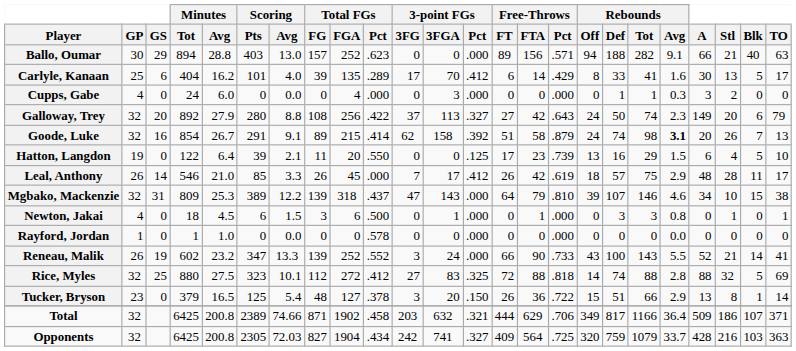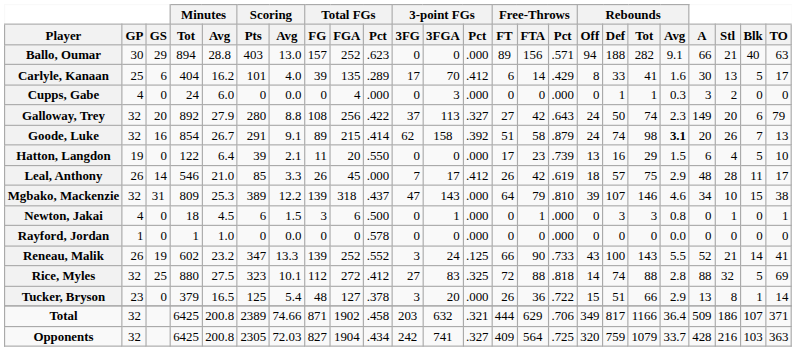Hatton, Langdon | 3-point FGs / Pct: .125 -> .000
Reneau, Malik | 3-point FGs / Pct: .000 -> .125
Tucker, Bryson | 3-point FGs / Pct: .150 -> .000
